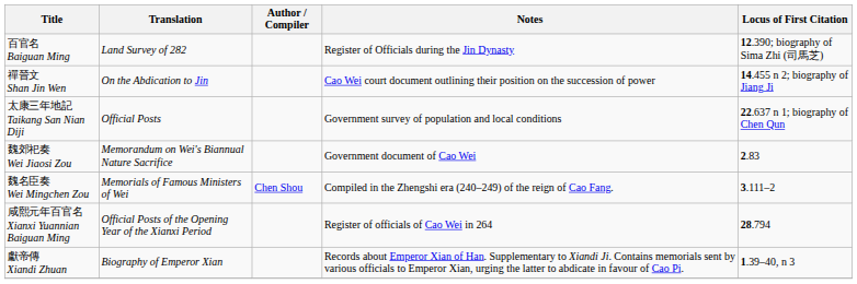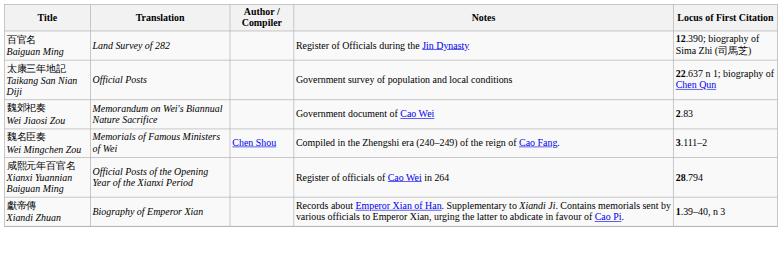- row: 禪晉文 Shan Jin Wen | On the Abdication to Jin | Cao Wei court document outlining their position on the succession of power | 14.455 n 2; biography of Jiang Ji
